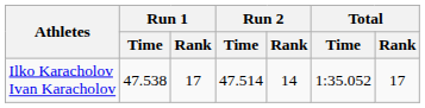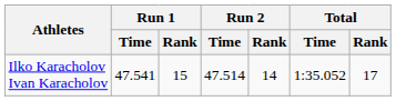Ilko Karacholov Ivan Karacholov | Run 1 / Time: 47.538 -> 47.541
Ilko Karacholov Ivan Karacholov | Run 1 / Rank: 17 -> 15
